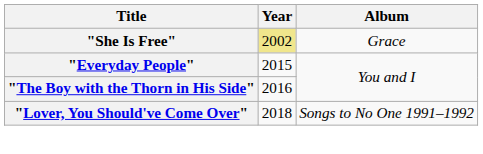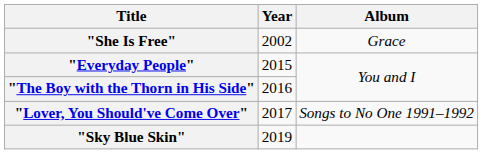"She Is Free" | Year: khaki background -> no background
"Lover, You Should've Come Over" | Year: 2018 -> 2017
+ row: "Sky Blue Skin" | 2019
